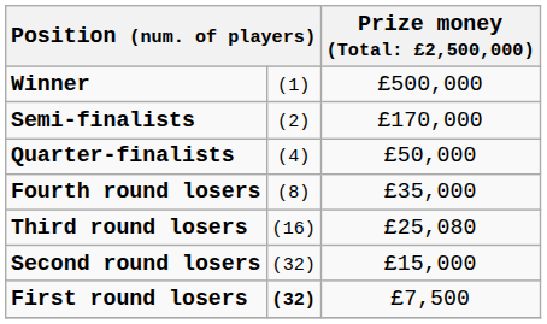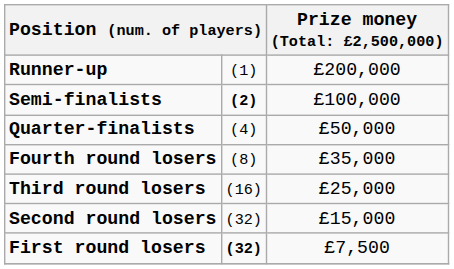- row: Winner | (1) | £500,000
+ row: Runner-up | (1) | £200,000
Semi-finalists | column 2: normal -> bold
Semi-finalists | column 3: £170,000 -> £100,000
Third round losers | column 3: £25,080 -> £25,000
